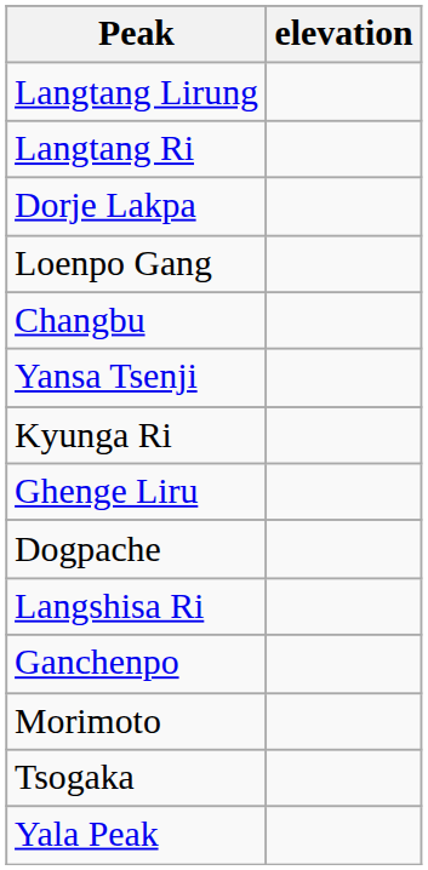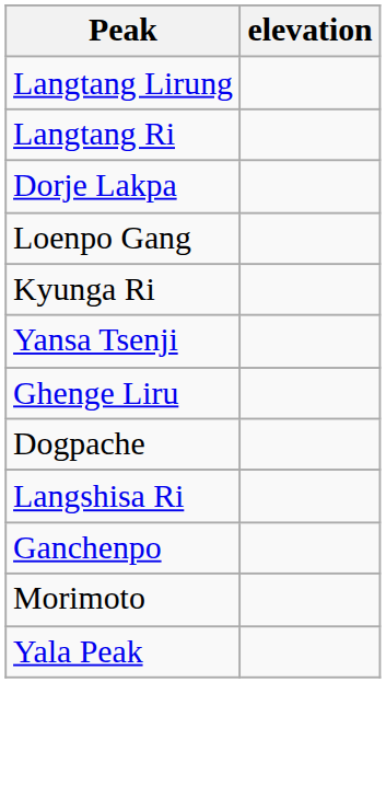- row: Changbu
rows swapped: Yansa Tsenji <-> Kyunga Ri
- row: Tsogaka
